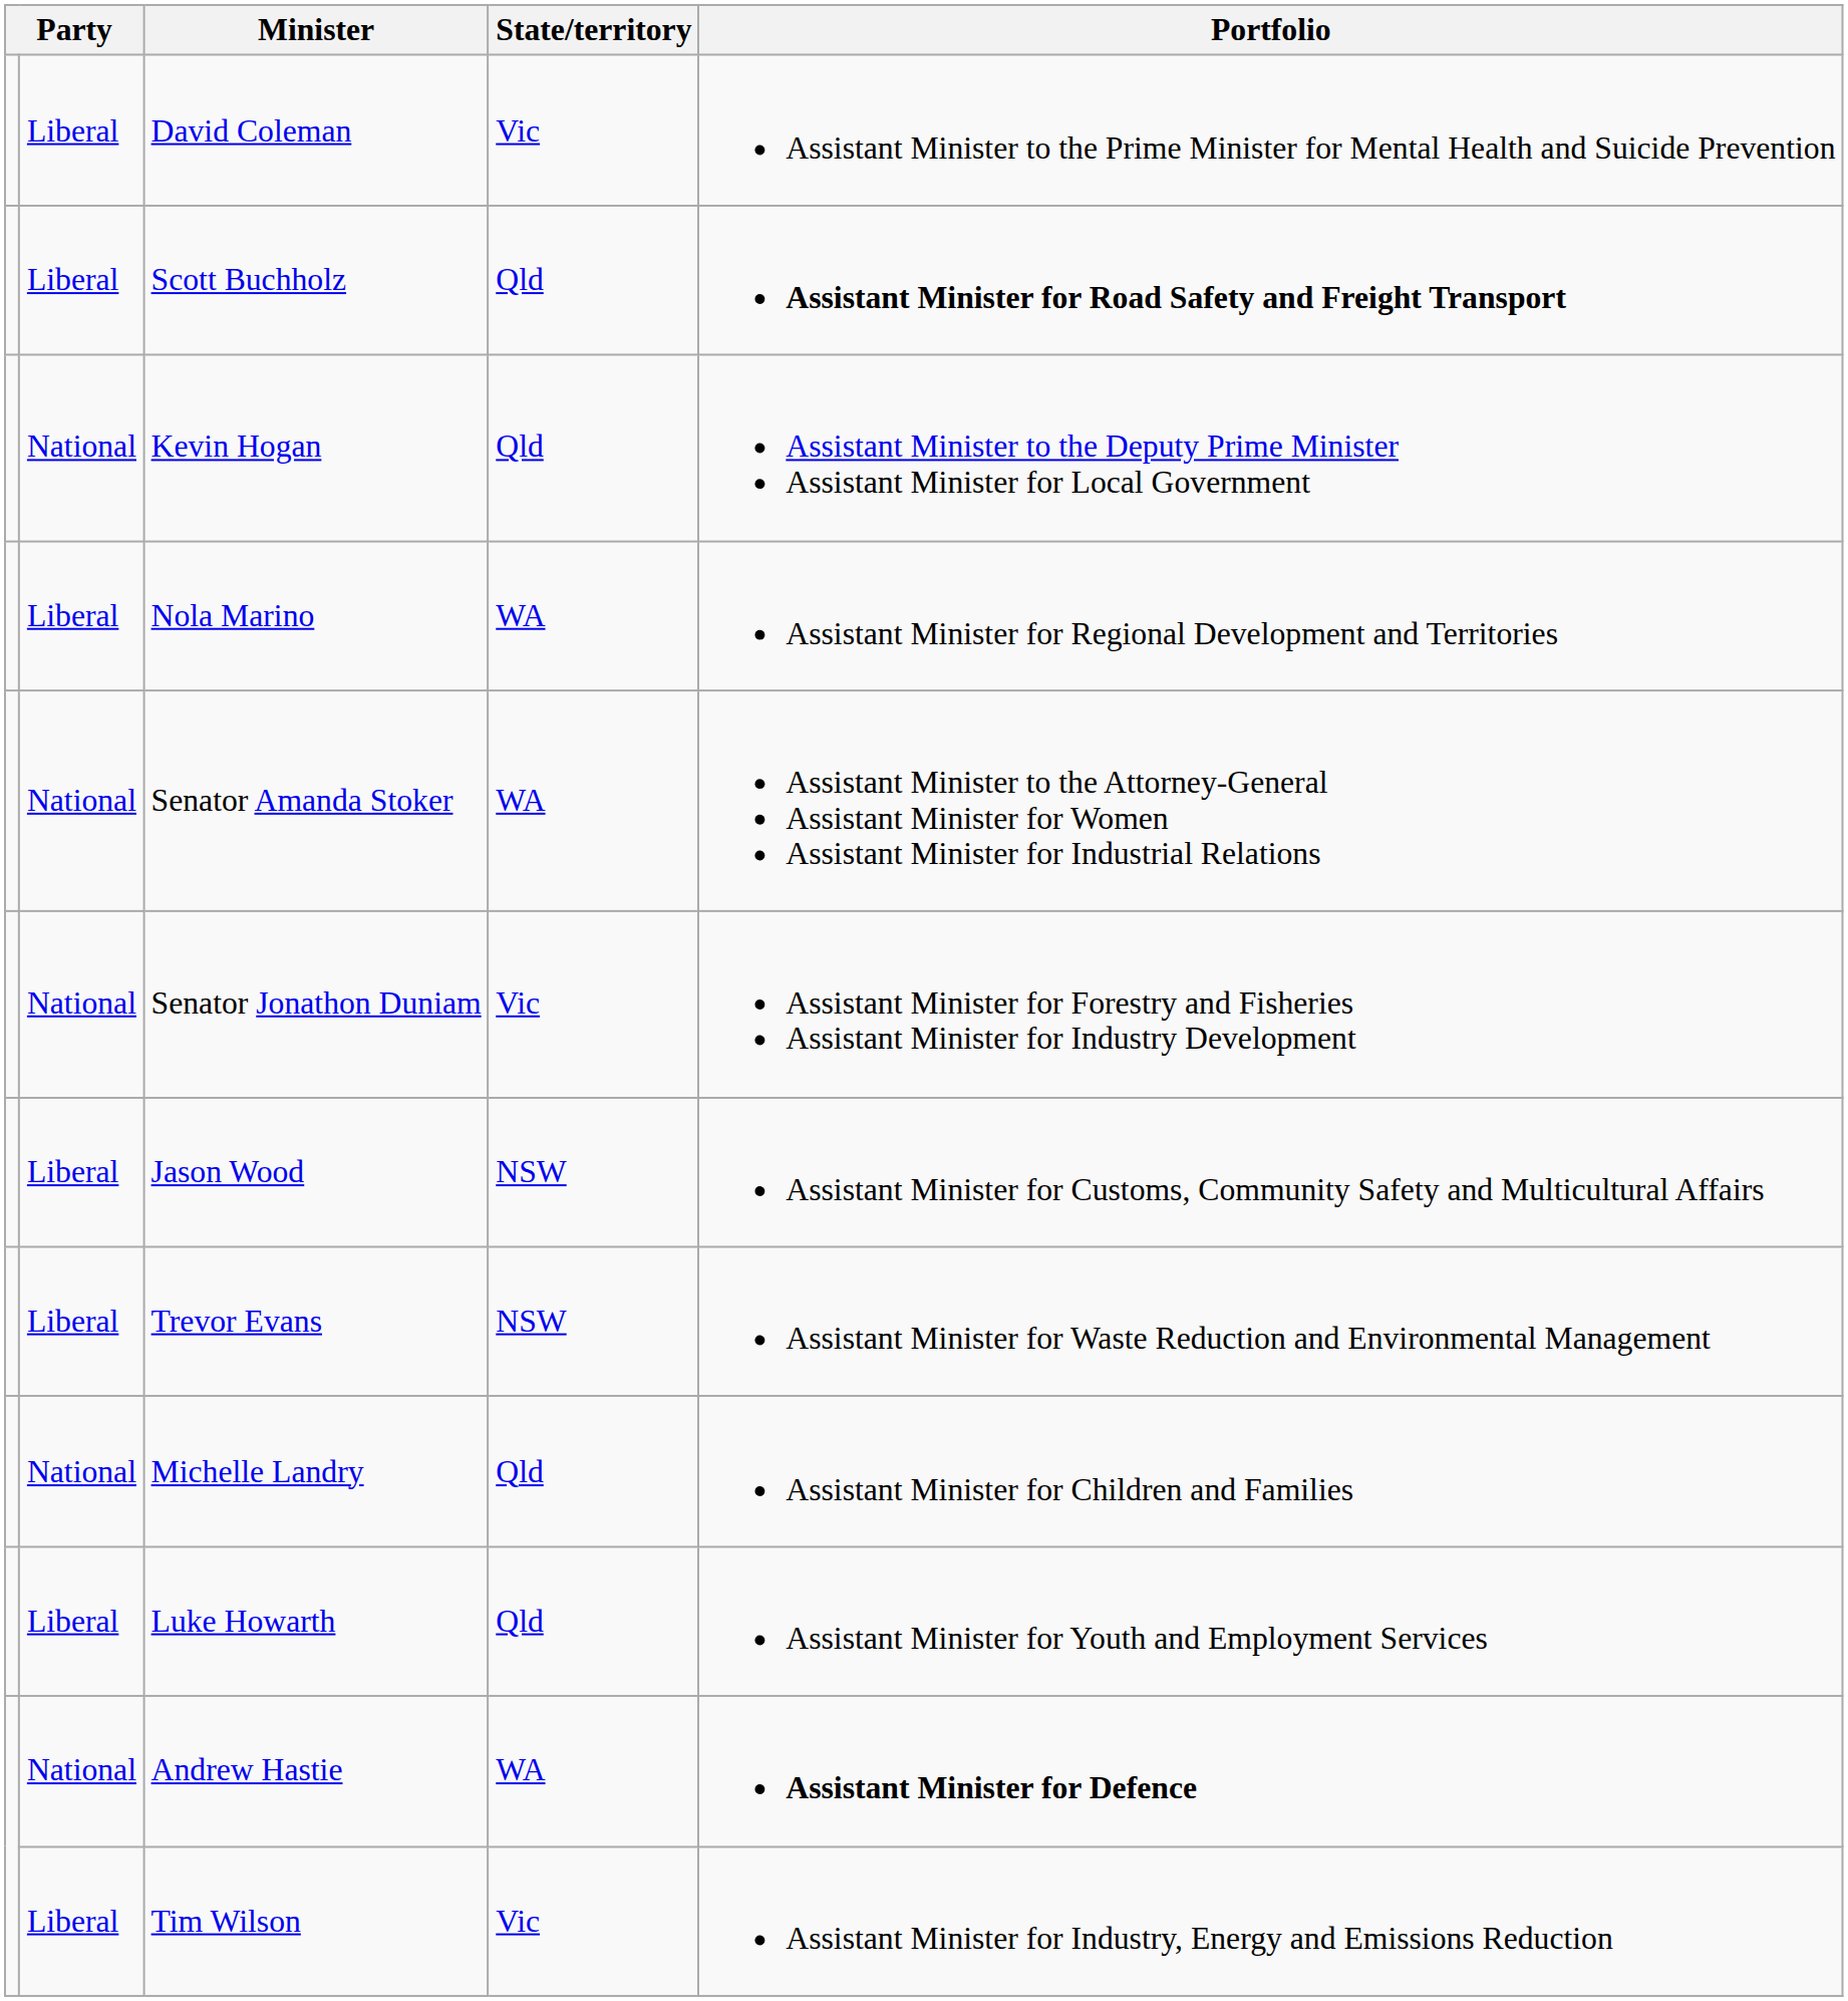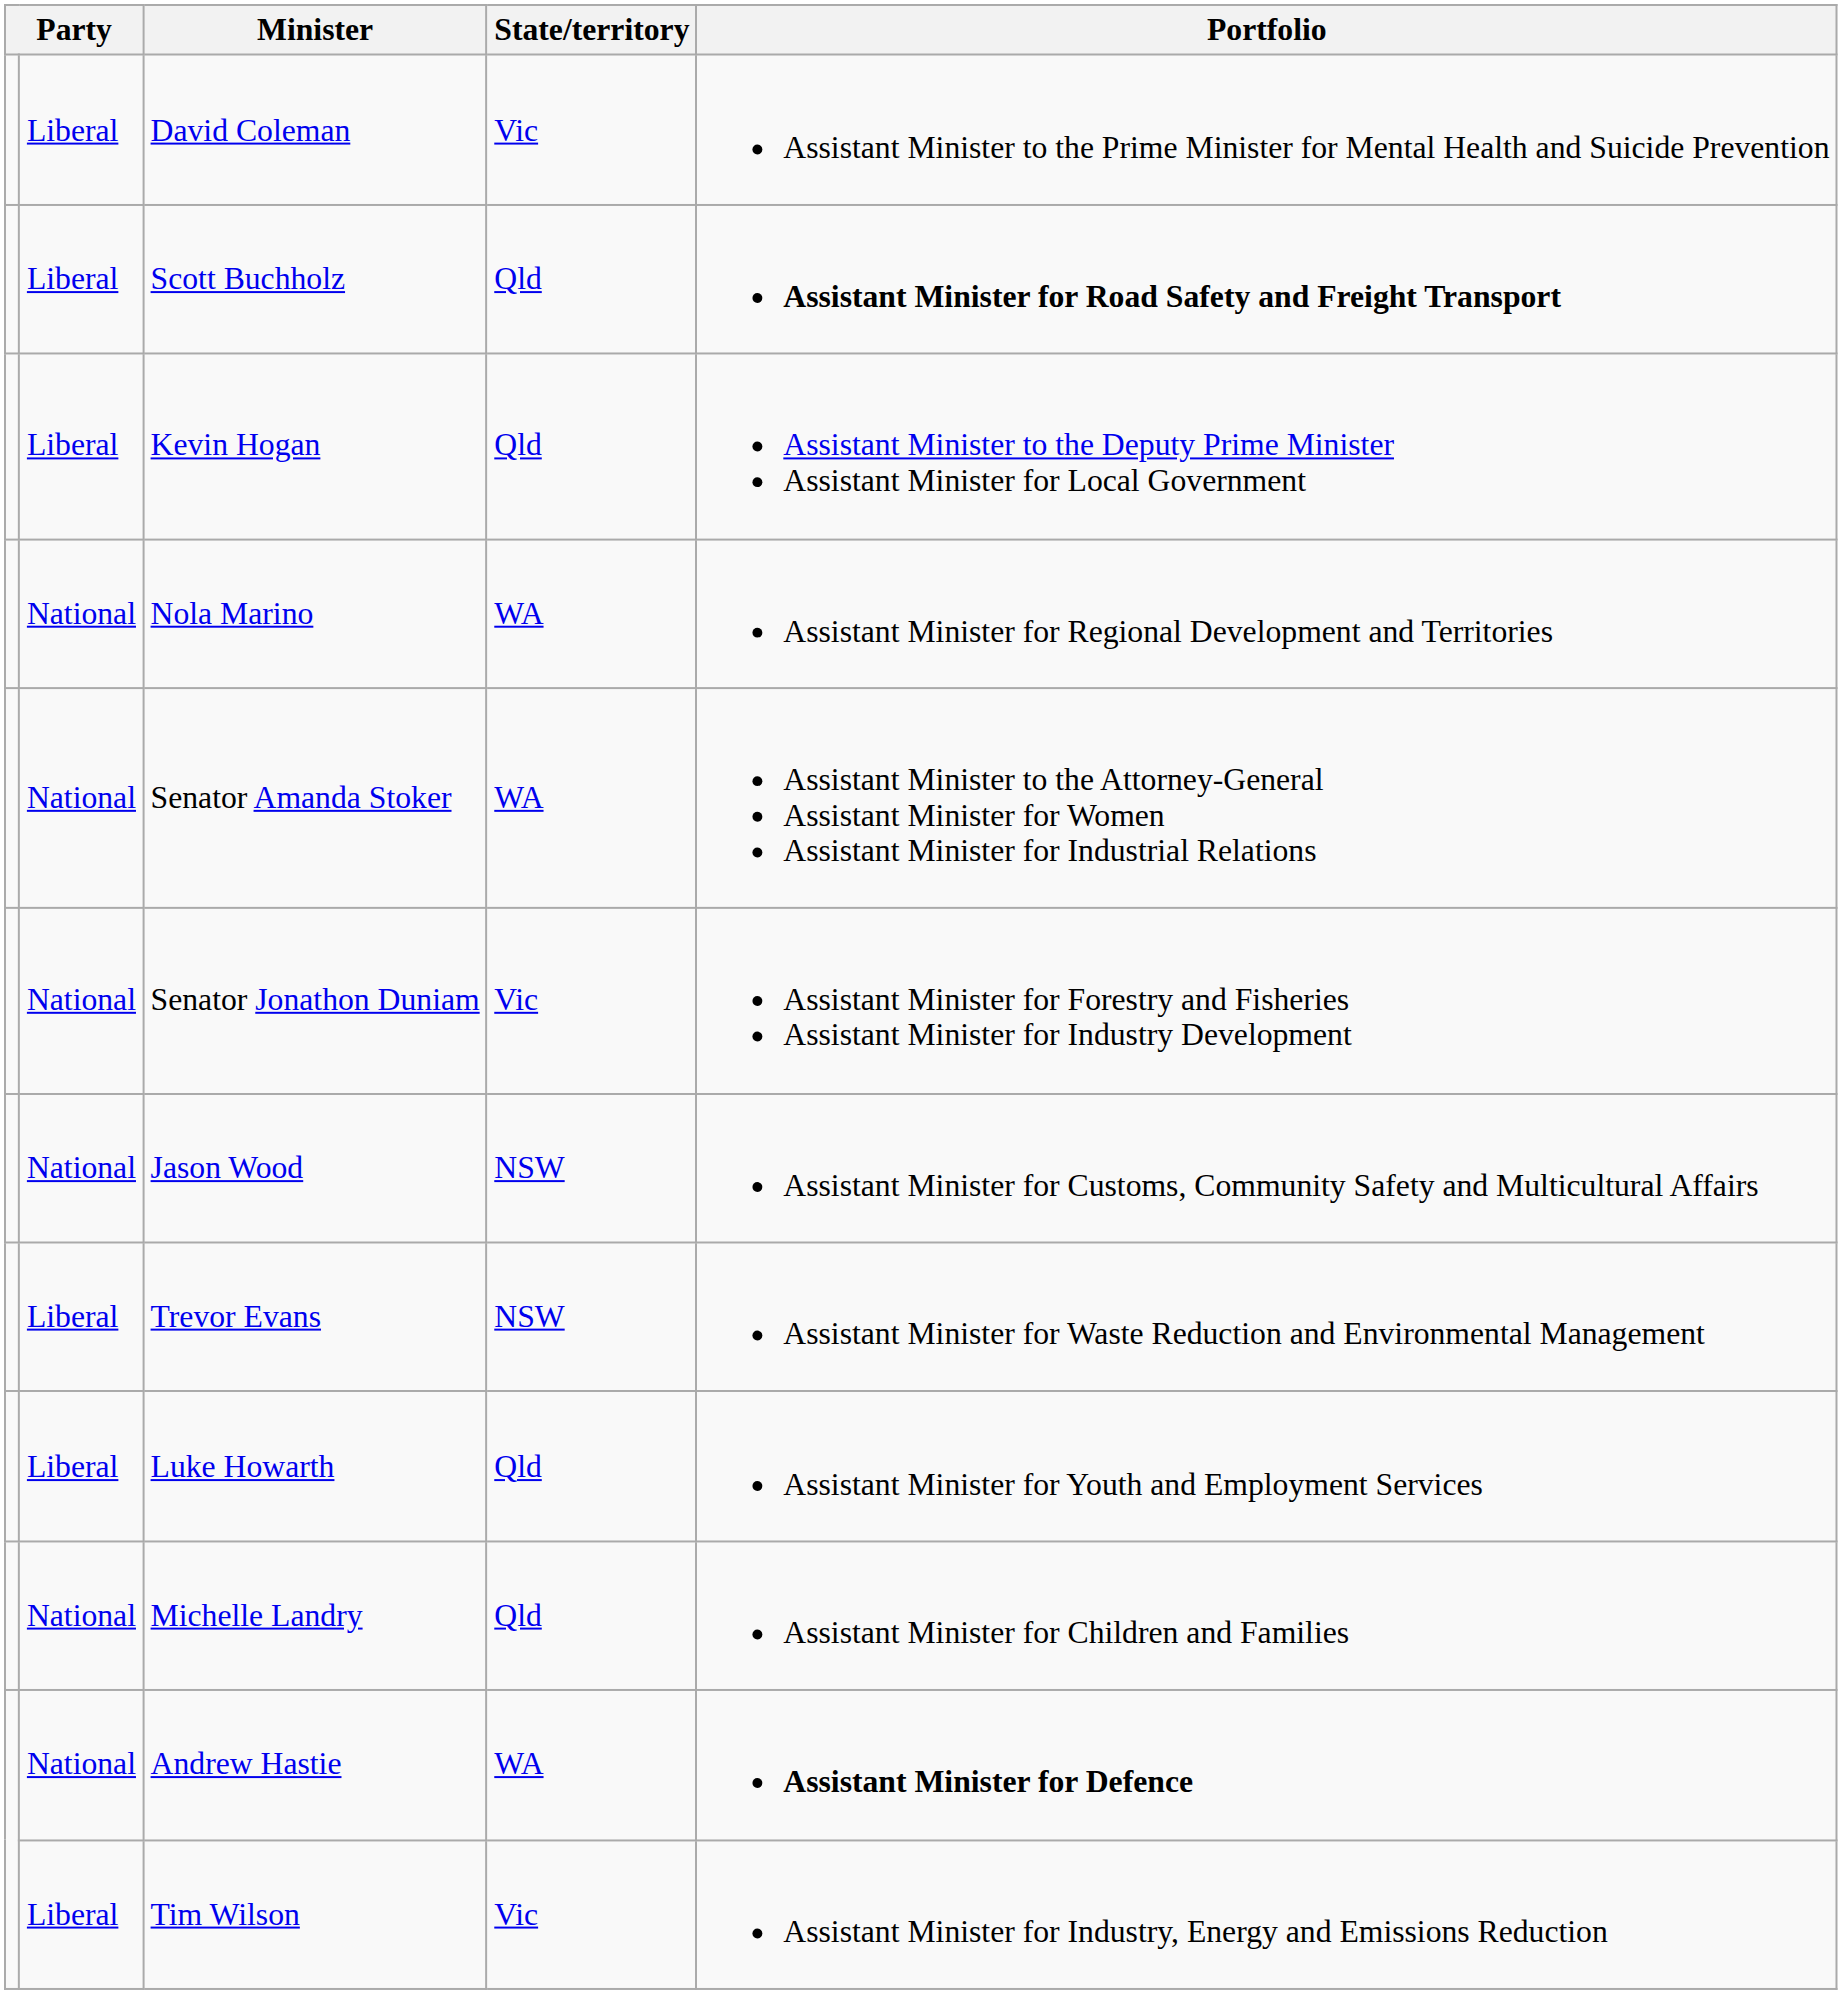Kevin Hogan | column 2: National -> Liberal
Nola Marino | column 2: Liberal -> National
Jason Wood | column 2: Liberal -> National
rows swapped: Michelle Landry <-> Luke Howarth
